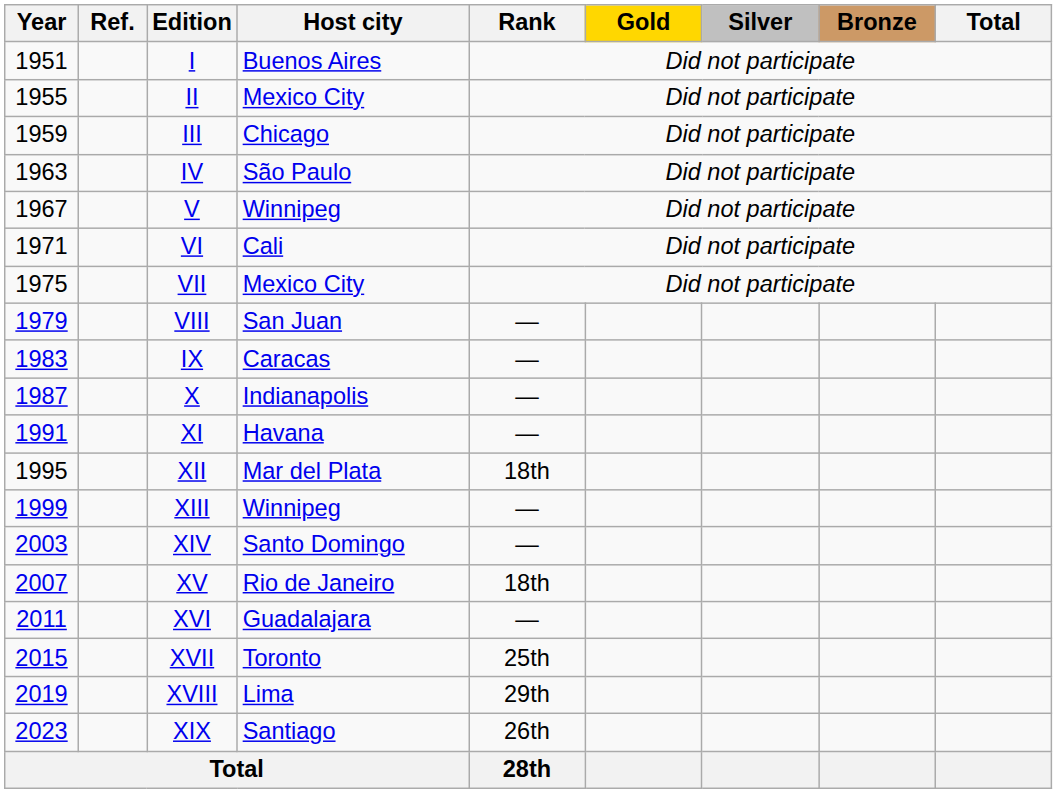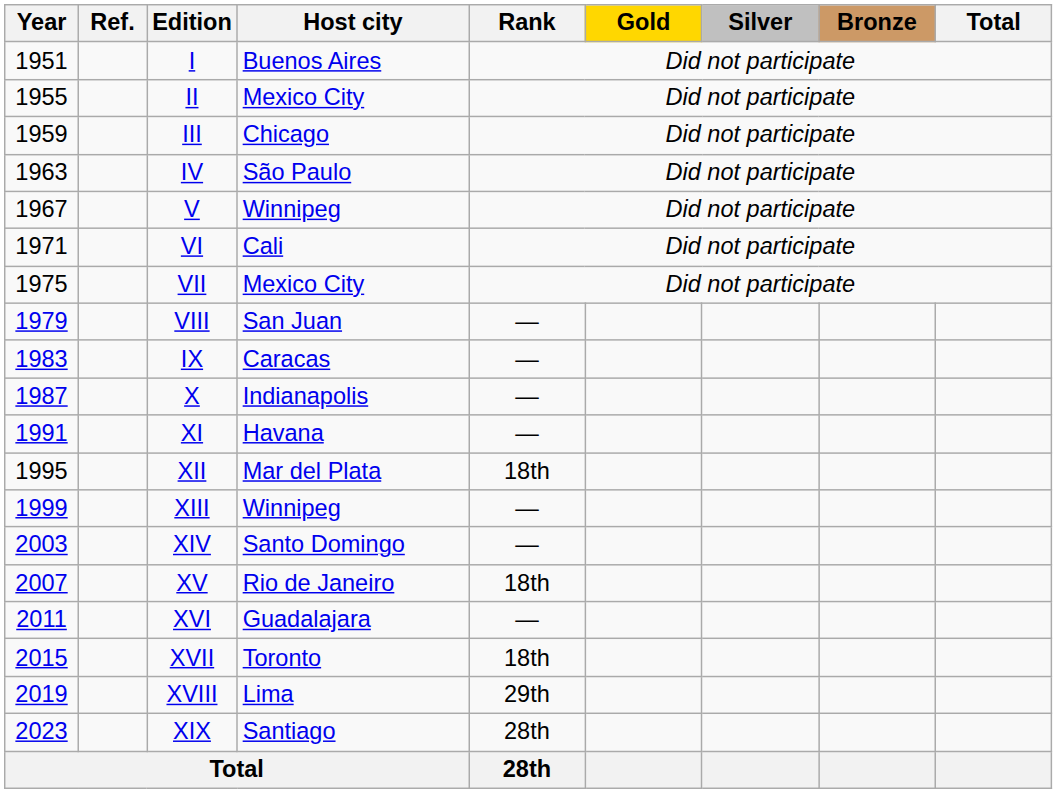XVII | Rank: 25th -> 18th
XIX | Rank: 26th -> 28th
